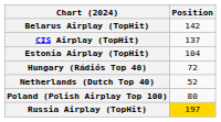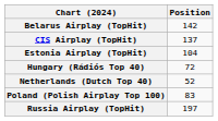Poland (Polish Airplay Top 100) | Position: 80 -> 83
Russia Airplay (TopHit) | Position: gold background -> no background
